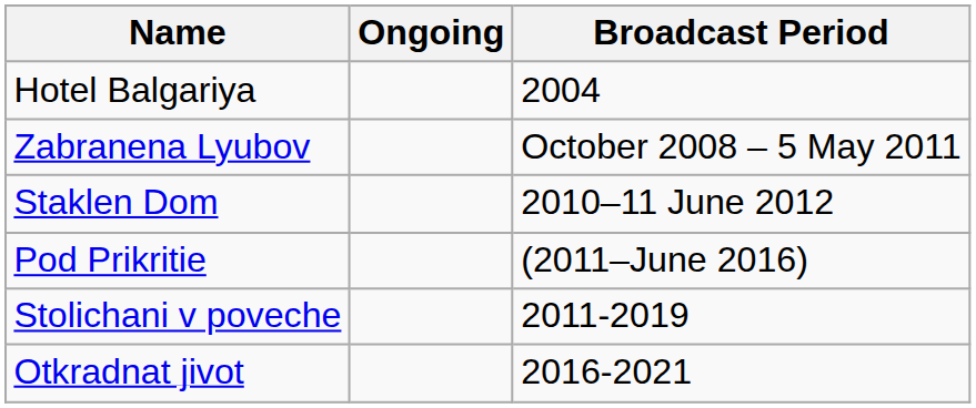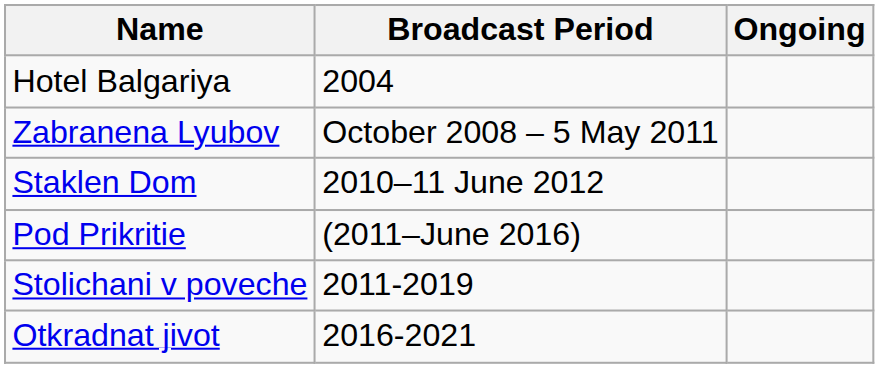columns swapped: Broadcast Period <-> Ongoing
